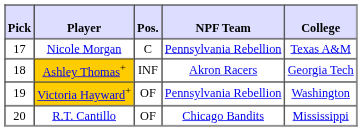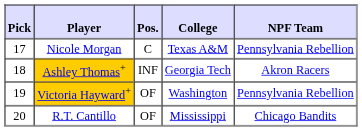columns swapped: NPF Team <-> College
